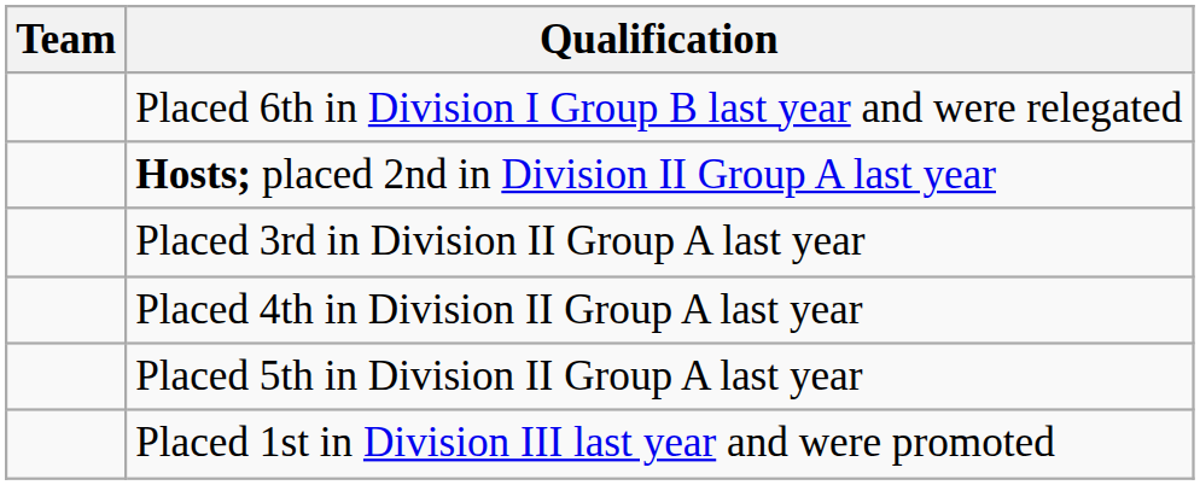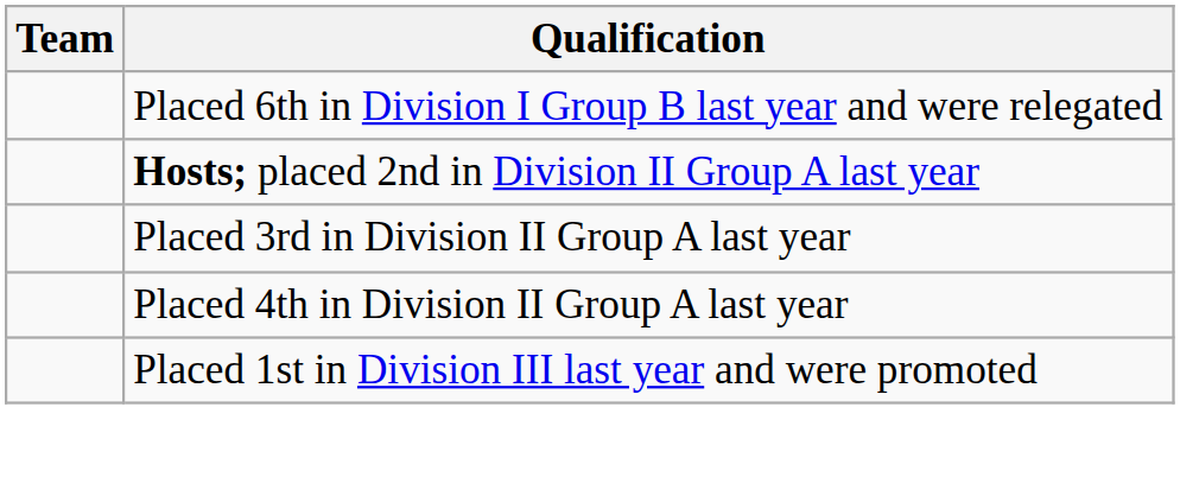- row: Placed 5th in Division II Group A last year
